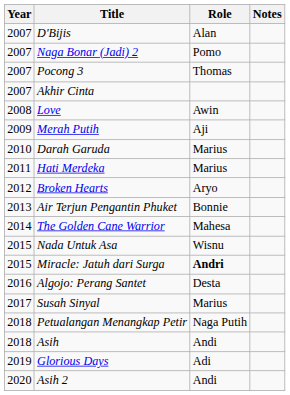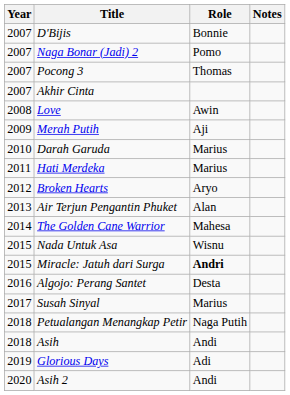D'Bijis | Role: Alan -> Bonnie
Air Terjun Pengantin Phuket | Role: Bonnie -> Alan
